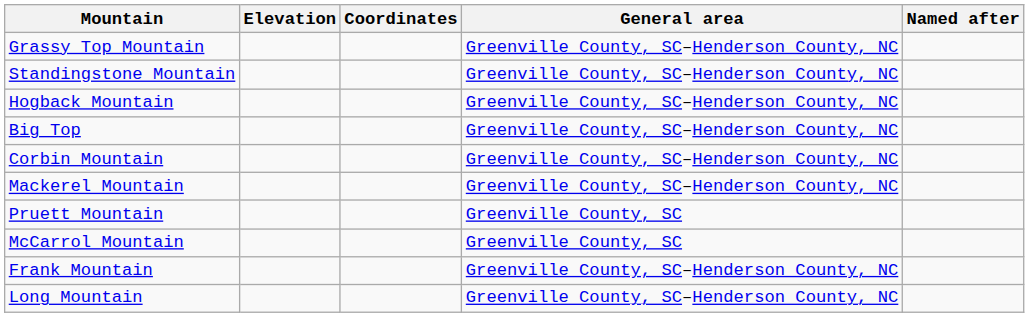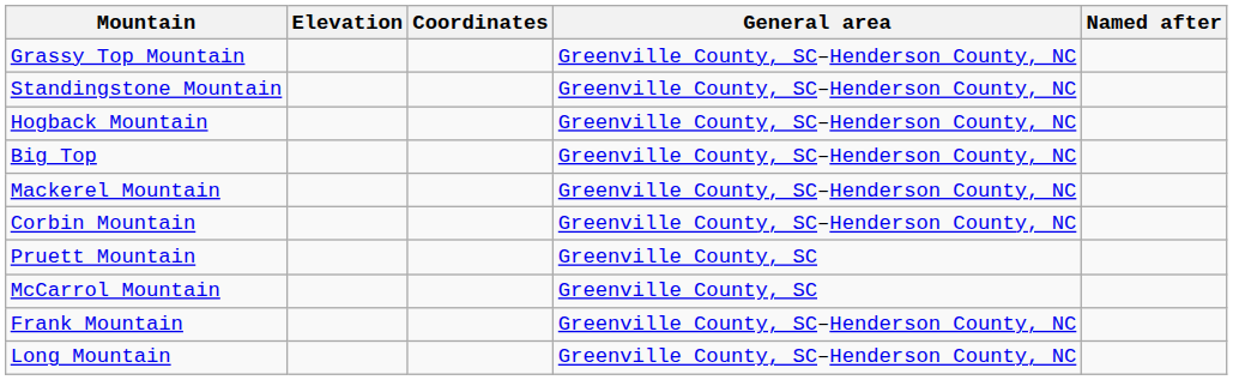rows swapped: Mackerel Mountain <-> Corbin Mountain
